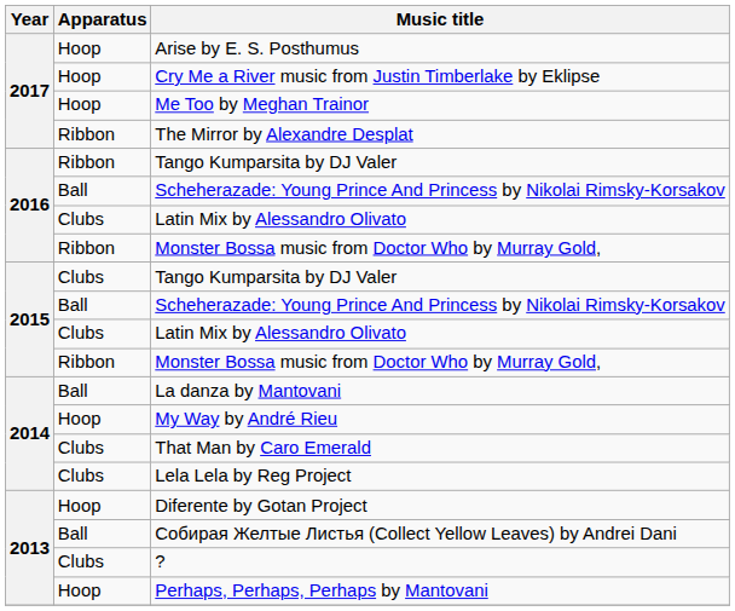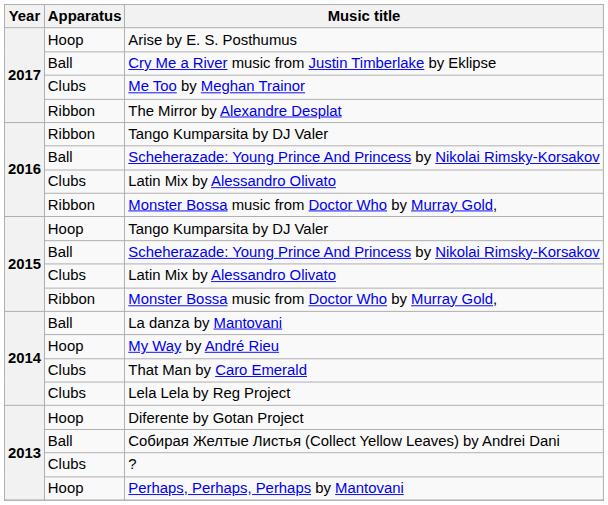Cry Me a River music from Justin Timberlake by Eklipse | Apparatus: Hoop -> Ball
Me Too by Meghan Trainor | Apparatus: Hoop -> Clubs
2015 / Tango Kumparsita by DJ Valer | Apparatus: Clubs -> Hoop
